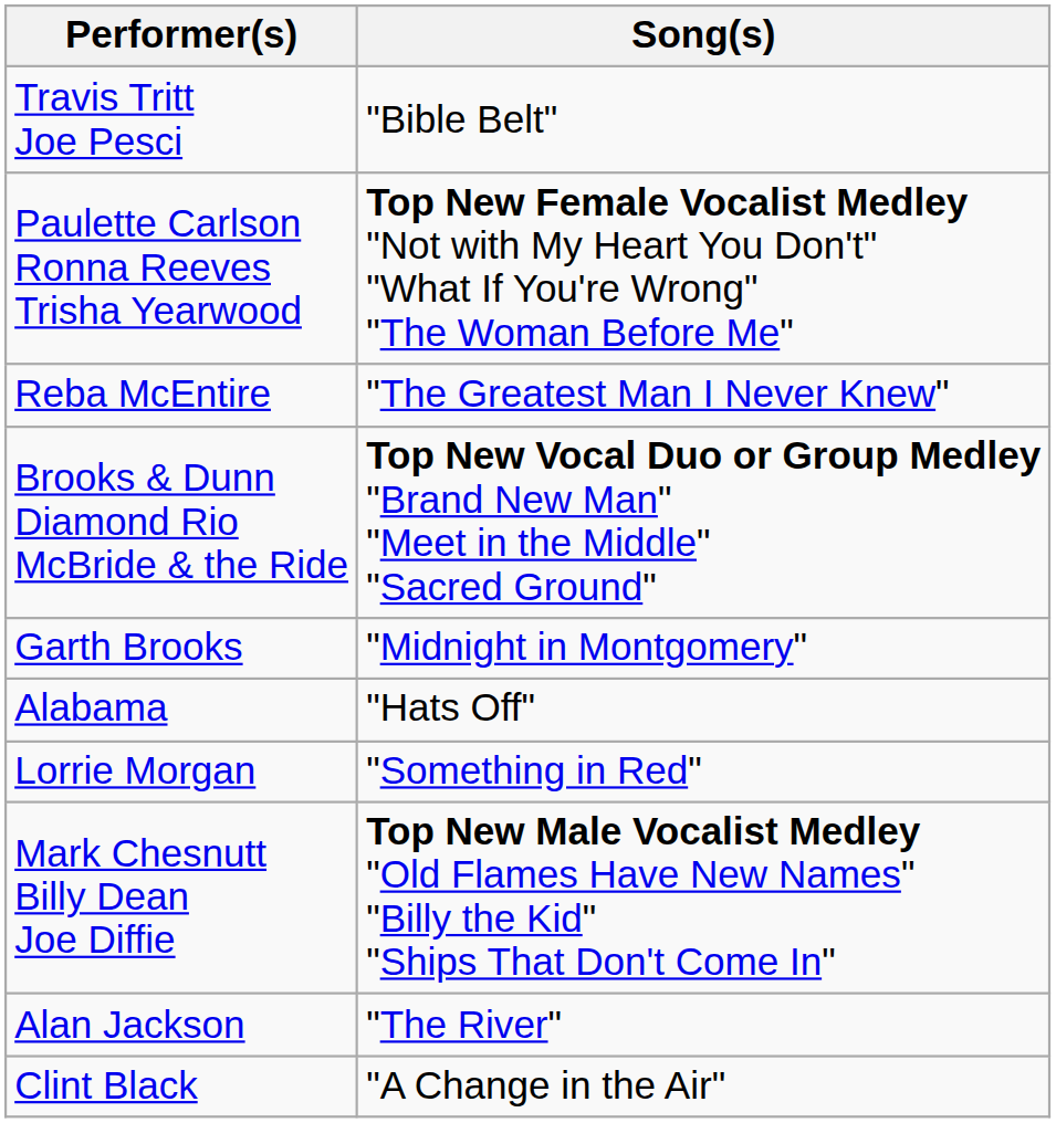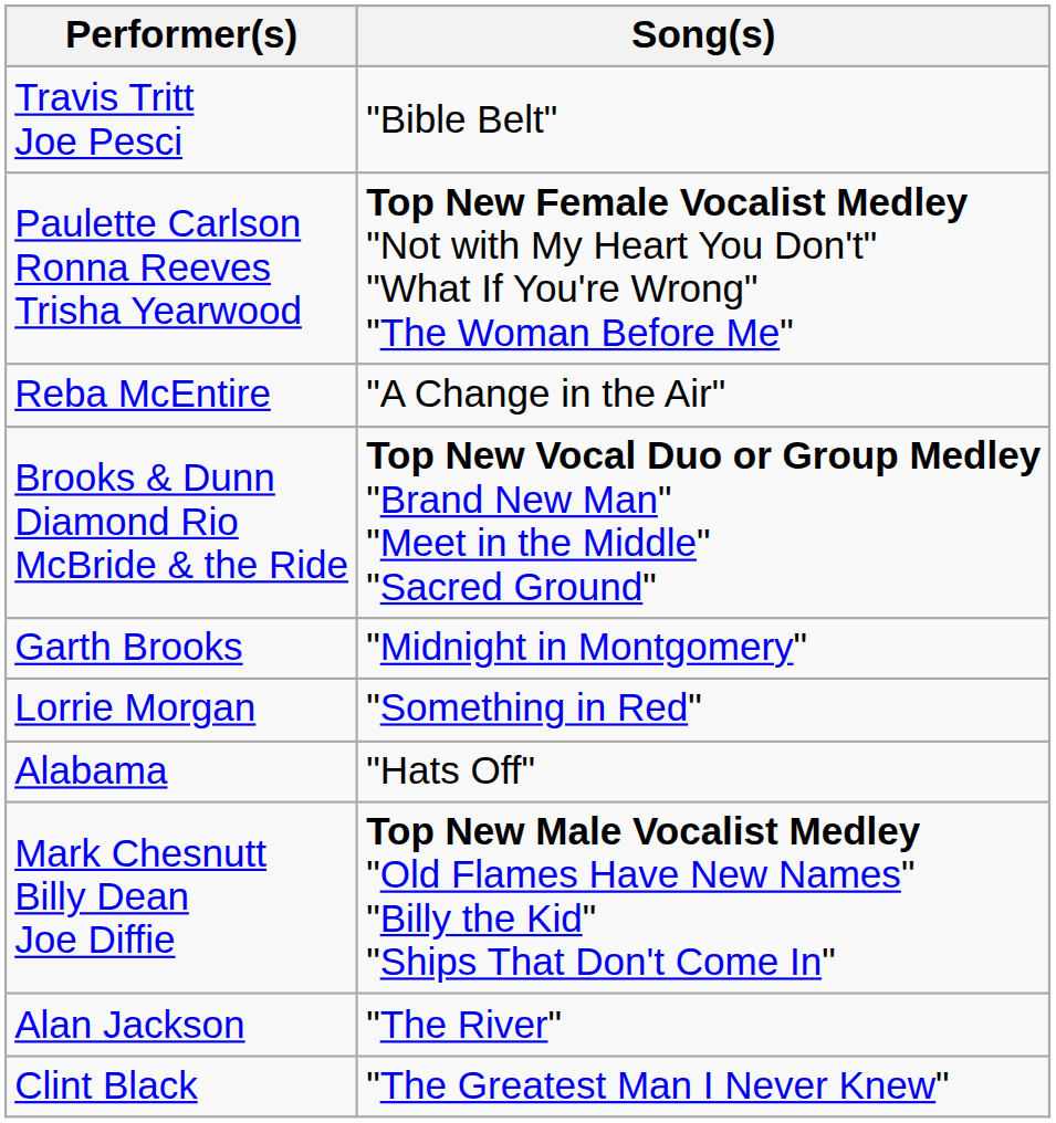Reba McEntire | Song(s): "The Greatest Man I Never Knew" -> "A Change in the Air"
rows swapped: Alabama <-> Lorrie Morgan
Clint Black | Song(s): "A Change in the Air" -> "The Greatest Man I Never Knew"
